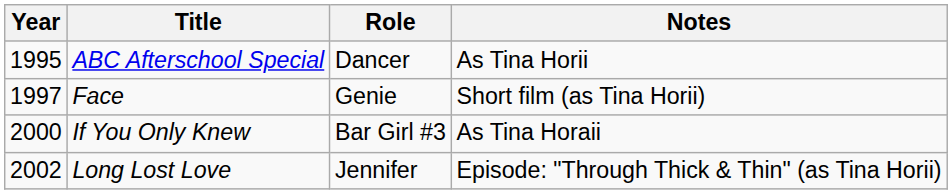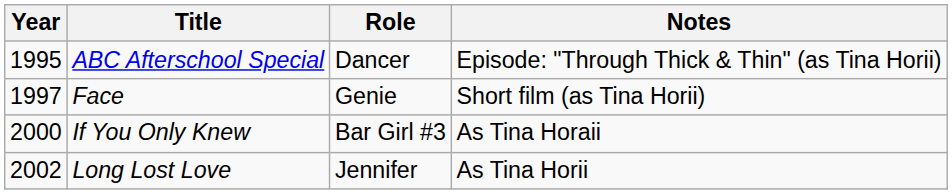ABC Afterschool Special | Notes: As Tina Horii -> Episode: "Through Thick & Thin" (as Tina Horii)
Long Lost Love | Notes: Episode: "Through Thick & Thin" (as Tina Horii) -> As Tina Horii
